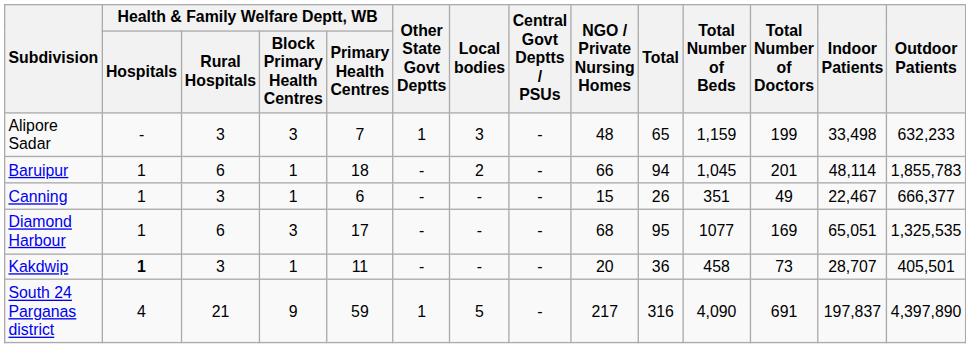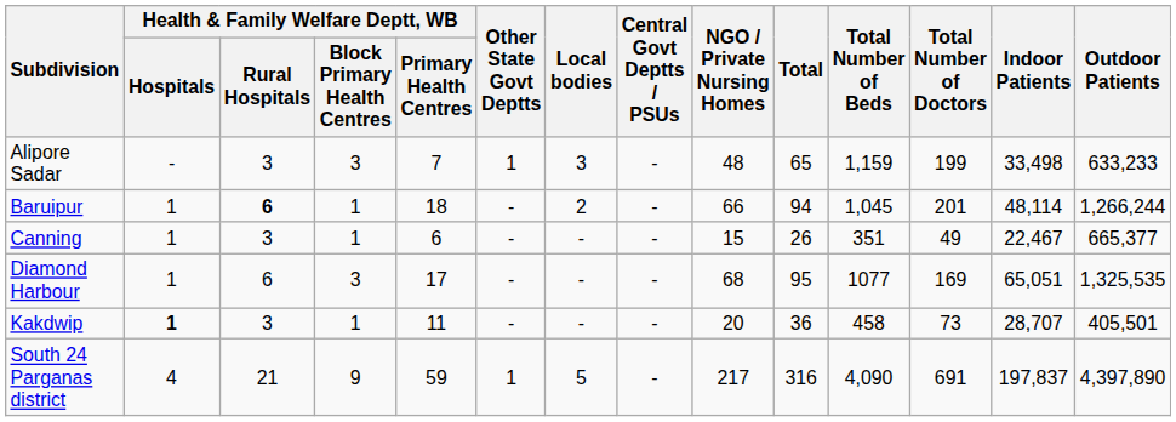Alipore Sadar | Outdoor Patients: 632,233 -> 633,233
Baruipur | Health & Family Welfare Deptt, WB / Rural Hospitals: normal -> bold
Baruipur | Outdoor Patients: 1,855,783 -> 1,266,244
Canning | Outdoor Patients: 666,377 -> 665,377
